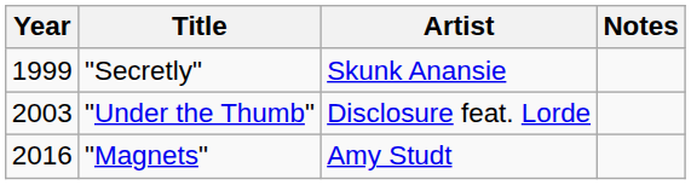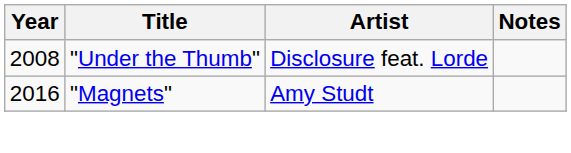- row: 1999 | "Secretly" | Skunk Anansie
"Under the Thumb" | Year: 2003 -> 2008
